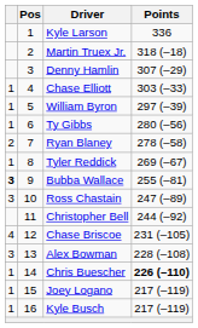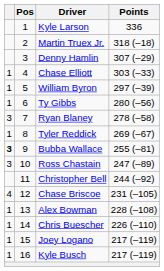Ryan Blaney | column 1: 2 -> 3
Alex Bowman | column 1: 3 -> 1
Chris Buescher | Points: bold -> normal
